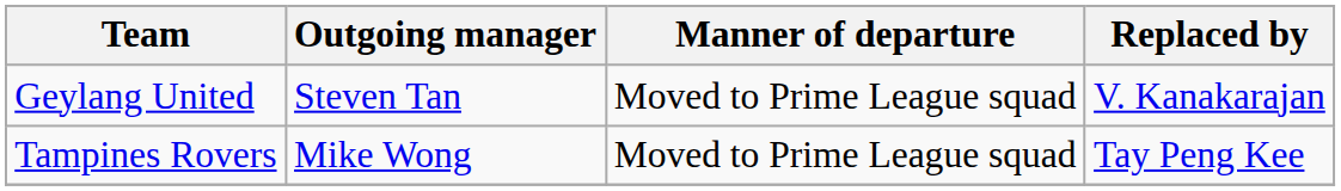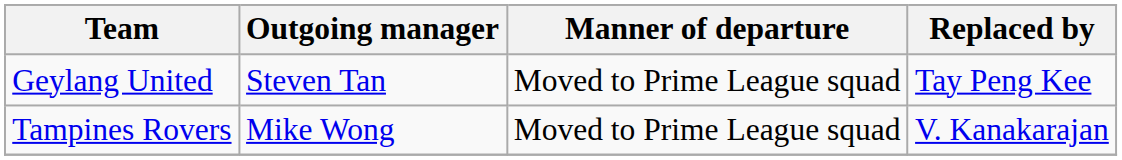Geylang United | Replaced by: V. Kanakarajan -> Tay Peng Kee
Tampines Rovers | Replaced by: Tay Peng Kee -> V. Kanakarajan
